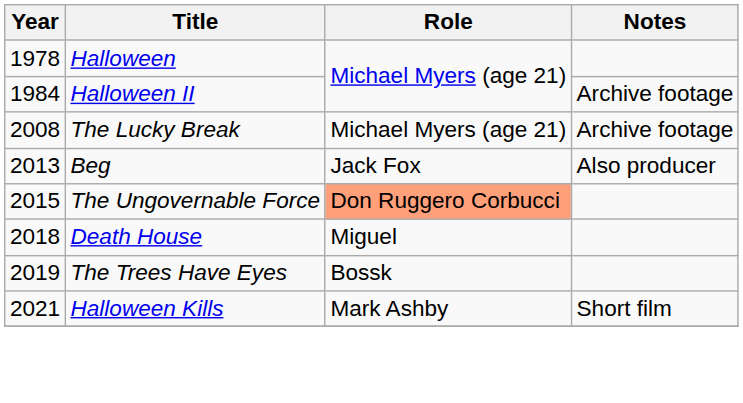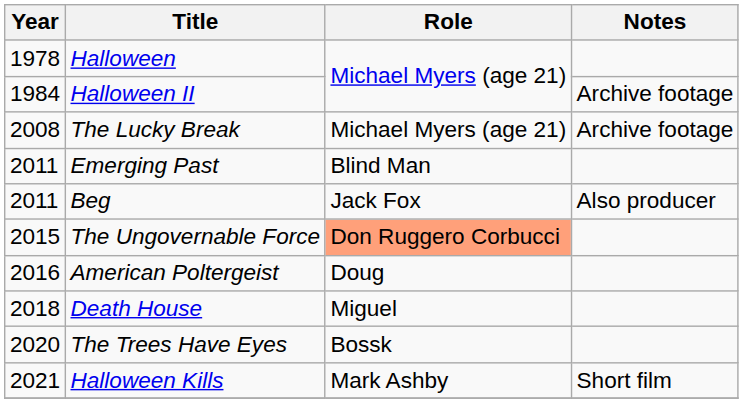+ row: 2011 | Emerging Past | Blind Man
Beg | Year: 2013 -> 2011
+ row: 2016 | American Poltergeist | Doug
The Trees Have Eyes | Year: 2019 -> 2020
